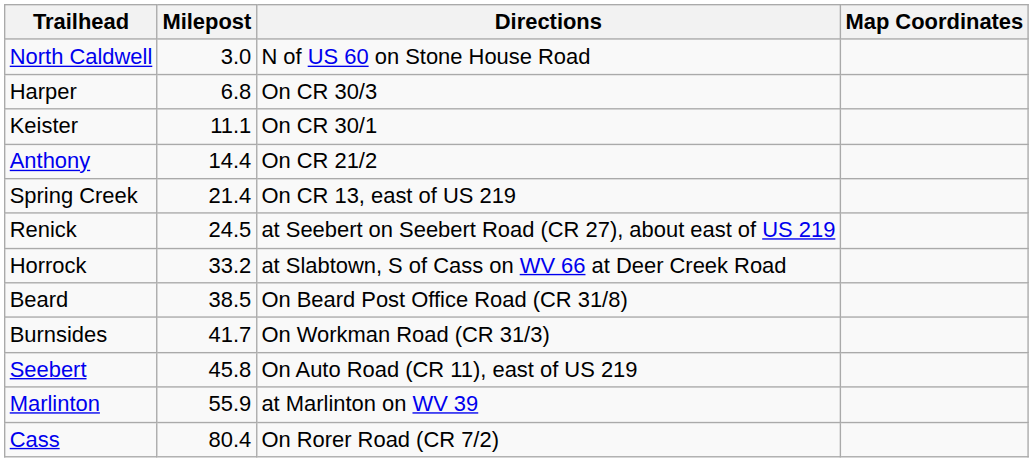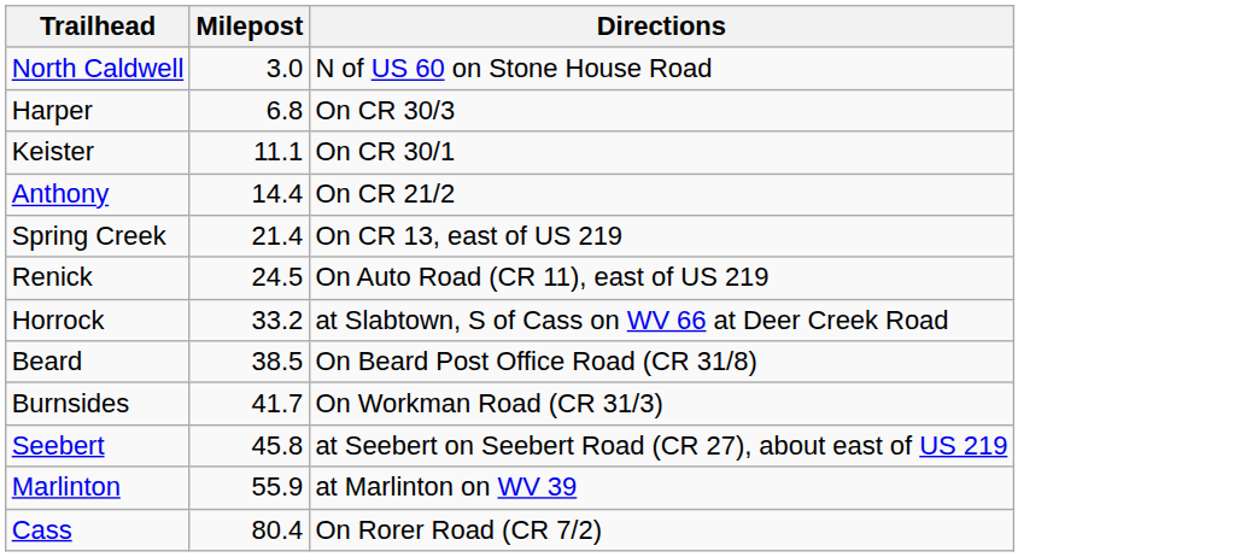- column: Map Coordinates
Renick | Directions: at Seebert on Seebert Road (CR 27), about east of US 219 -> On Auto Road (CR 11), east of US 219
Seebert | Directions: On Auto Road (CR 11), east of US 219 -> at Seebert on Seebert Road (CR 27), about east of US 219
